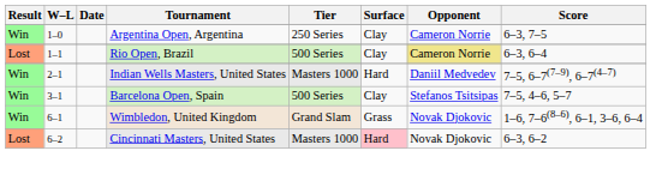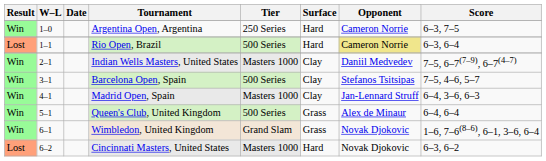Argentina Open, Argentina | Surface: Clay -> Hard
Rio Open, Brazil | Surface: Clay -> Hard
Indian Wells Masters, United States | Surface: Hard -> Clay
+ row: Win | 4–1 | Madrid Open, Spain | Masters 1000 | Clay | Jan-Lennard Struff | 6–4, 3–6, 6–3
+ row: Win | 5–1 | Queen's Club, United Kingdom | 500 Series | Grass | Alex de Minaur | 6–4, 6–4
Cincinnati Masters, United States | Surface: pink background -> no background
